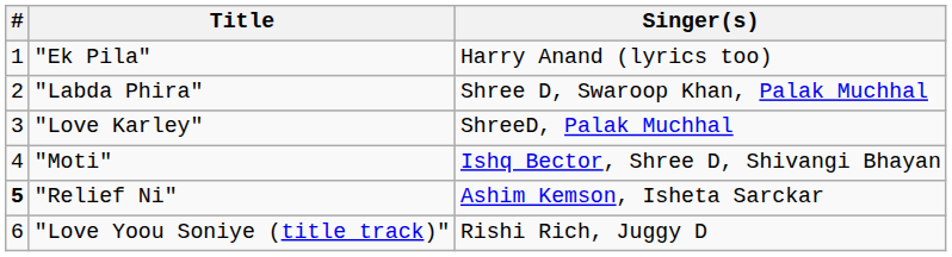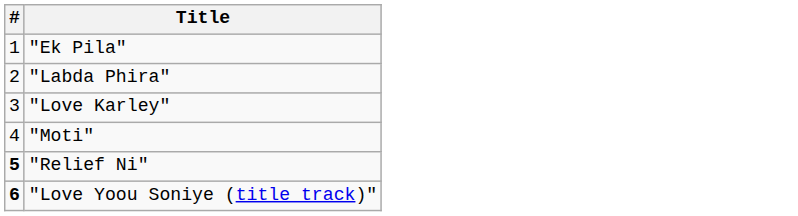- column: Singer(s) | Harry Anand (lyrics too) | Shree D, Swaroop Khan, Palak Muchhal | ShreeD, Palak Muchhal | Ishq Bector, Shree D, Shivangi Bhayan | Ashim Kemson, Isheta Sarckar | Rishi Rich, Juggy D
"Love Yoou Soniye (title track)" | #: normal -> bold
